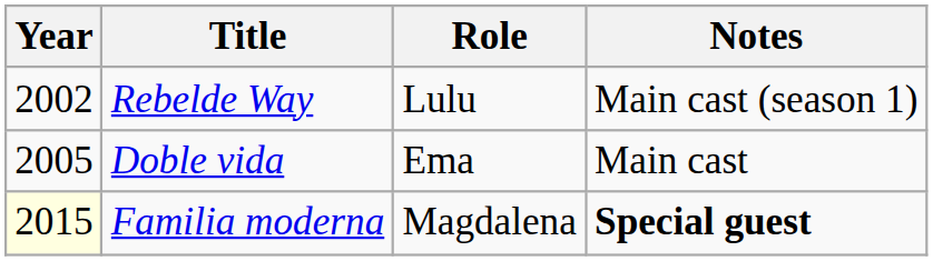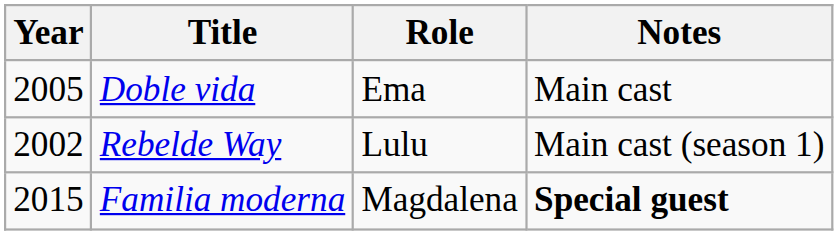rows swapped: Rebelde Way <-> Doble vida
Familia moderna | Year: lightyellow background -> no background
